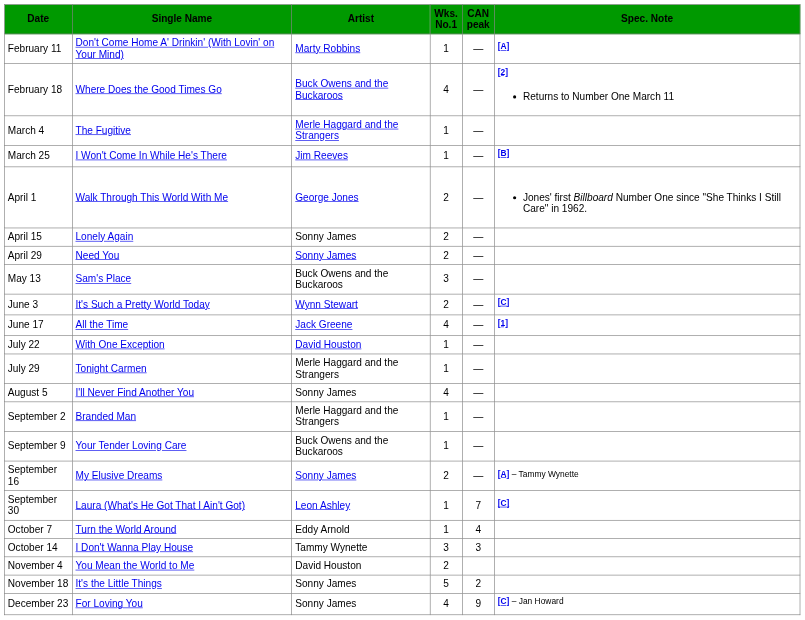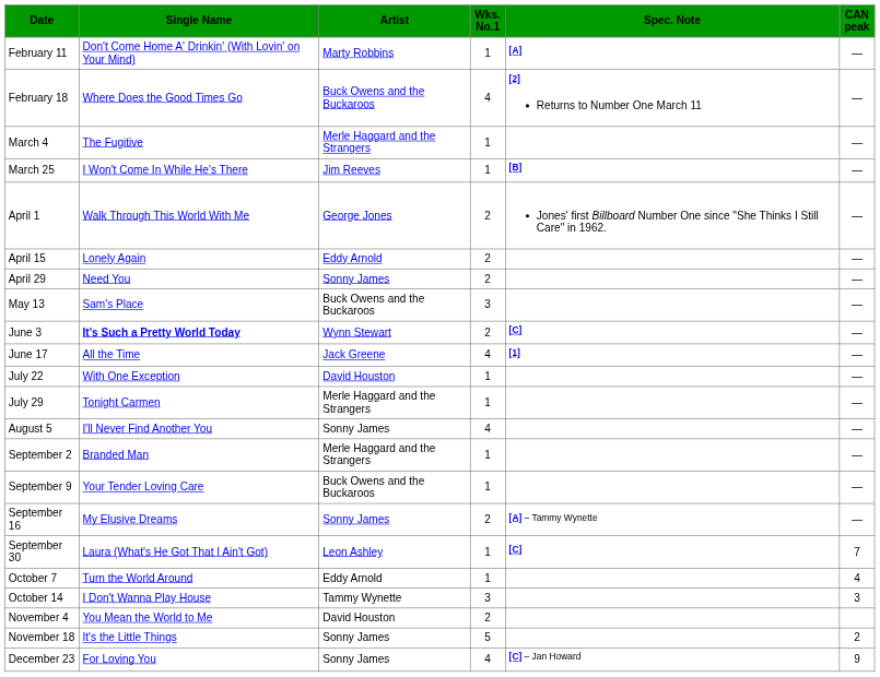columns swapped: CAN peak <-> Spec. Note
April 15 | Artist: Sonny James -> Eddy Arnold
June 3 | Single Name: normal -> bold
